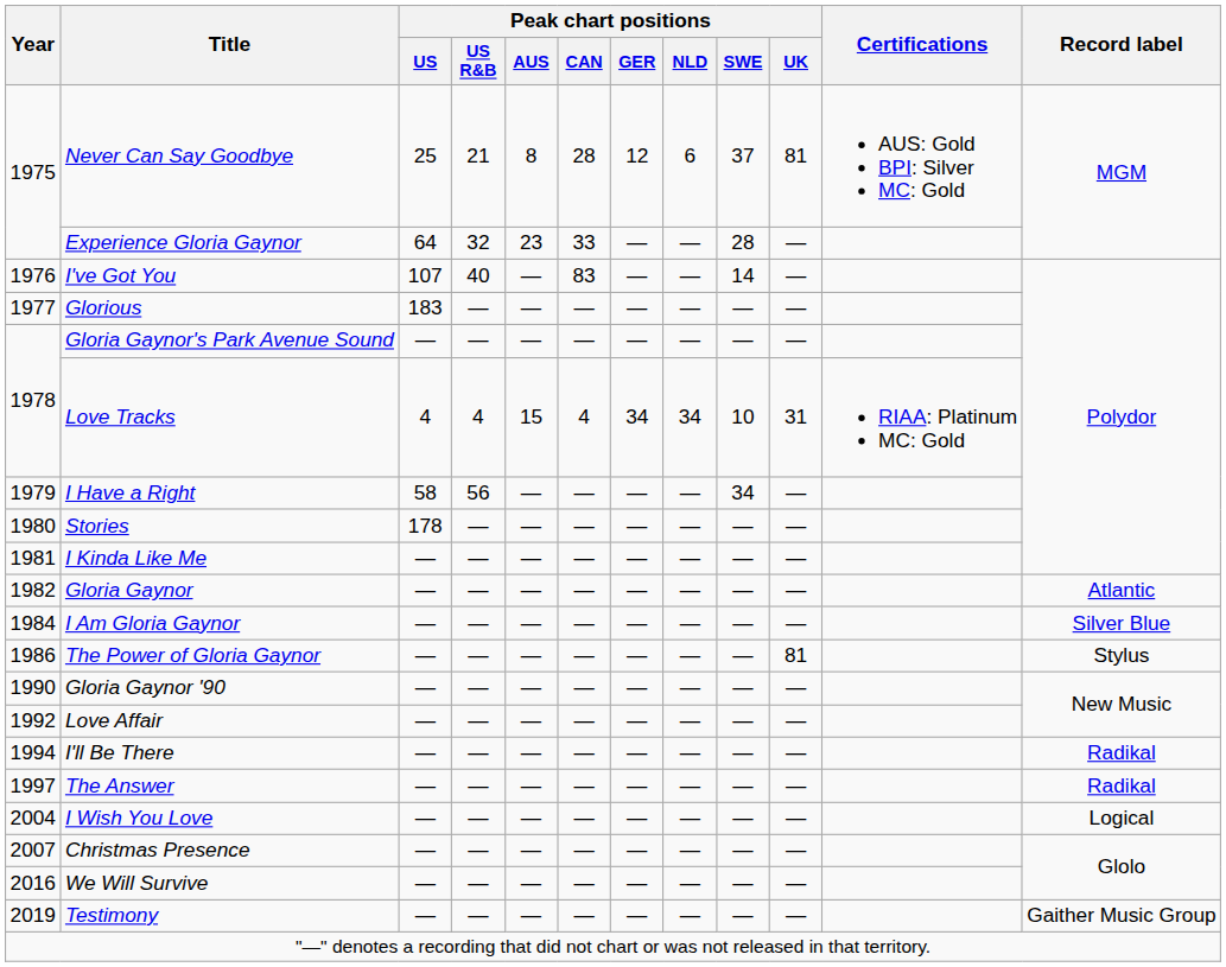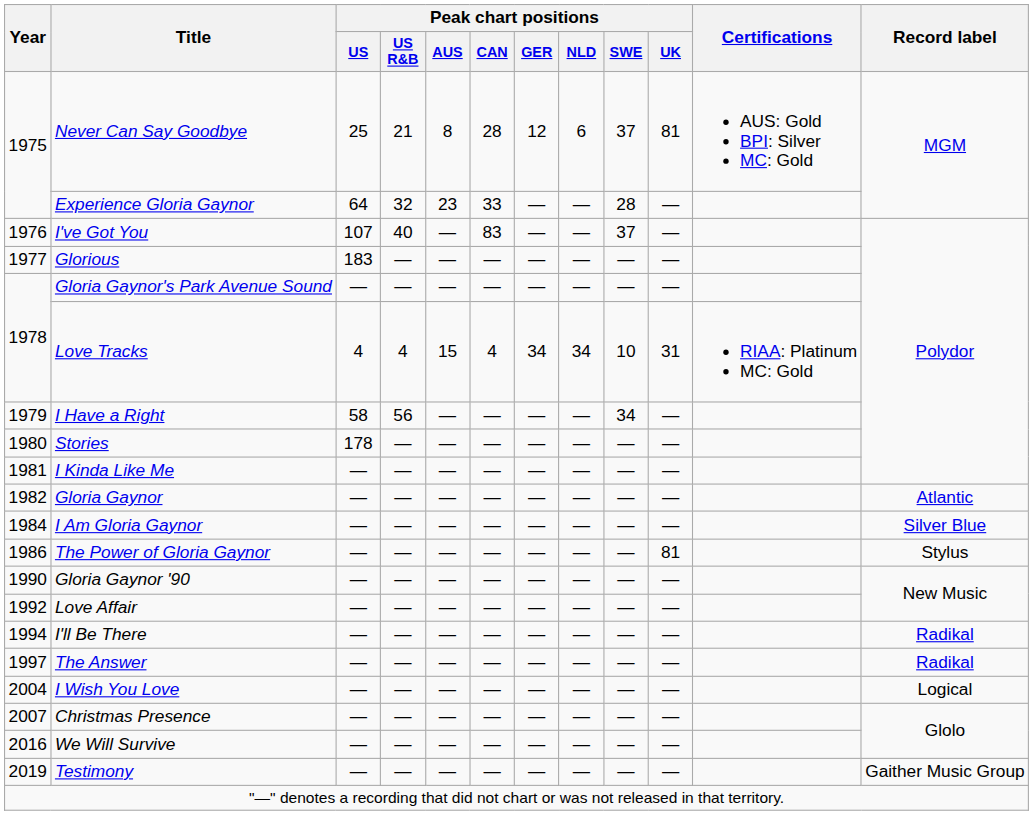I've Got You | Peak chart positions / SWE: 14 -> 37
